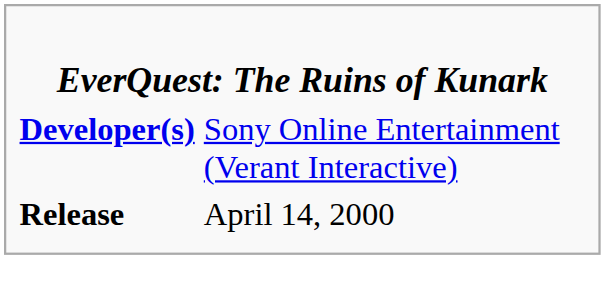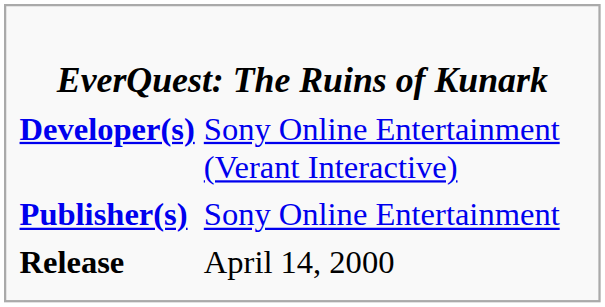+ row: Publisher(s) | Sony Online Entertainment
